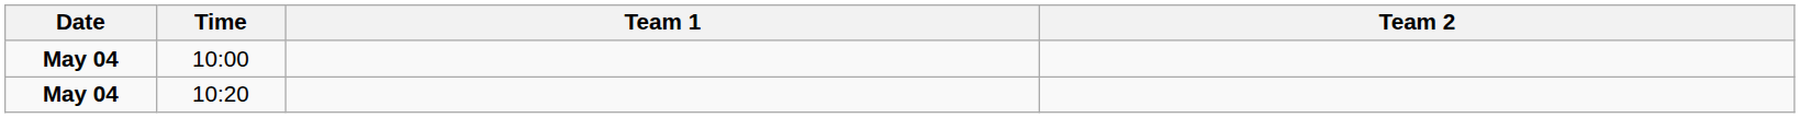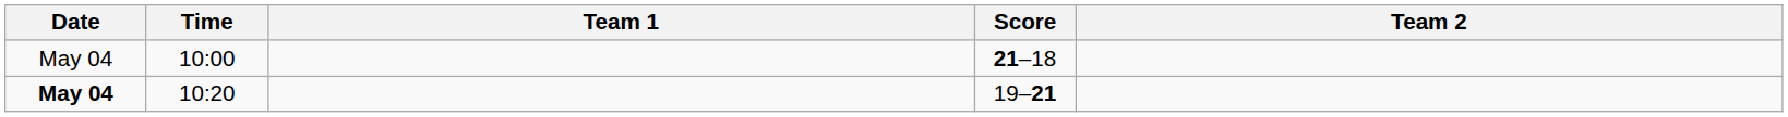+ column: Score | 21–18 | 19–21
10:00 | Date: bold -> normal
